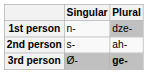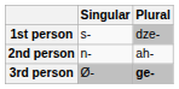1st person | Singular: n- -> s-
2nd person | Singular: s- -> n-
